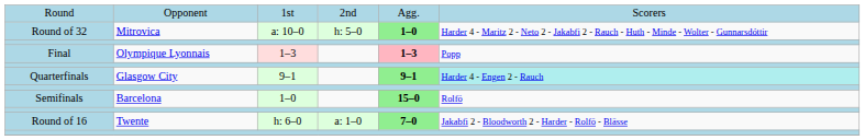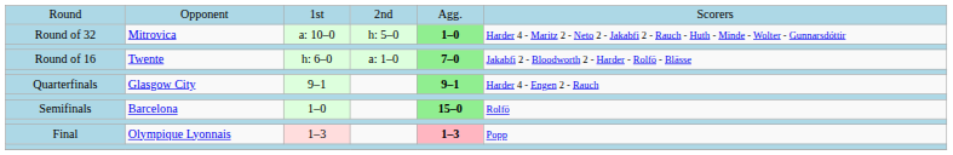rows swapped: Round of 16 <-> Final
Quarterfinals | column 6: paleturquoise background -> no background
